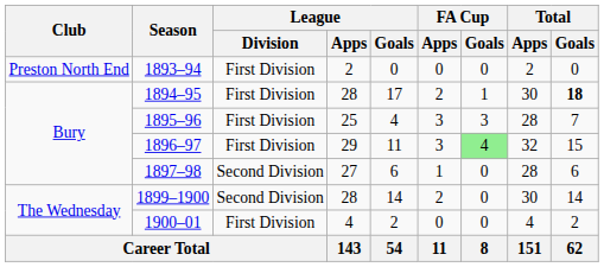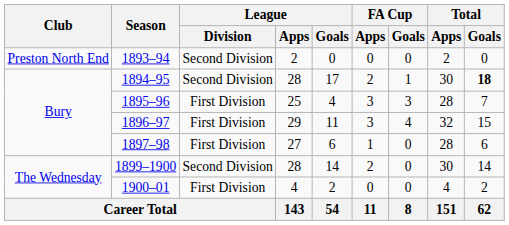1893–94 | League / Division: First Division -> Second Division
1894–95 | League / Division: First Division -> Second Division
1896–97 | FA Cup / Goals: lightgreen background -> no background
1897–98 | League / Division: Second Division -> First Division
